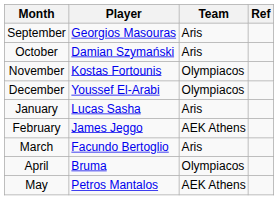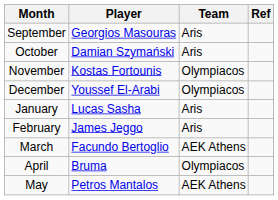February | Team: AEK Athens -> Aris
March | Team: Aris -> AEK Athens
